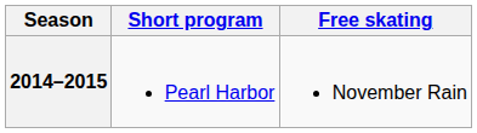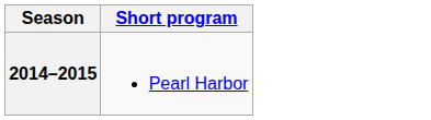- column: Free skating | November Rain
